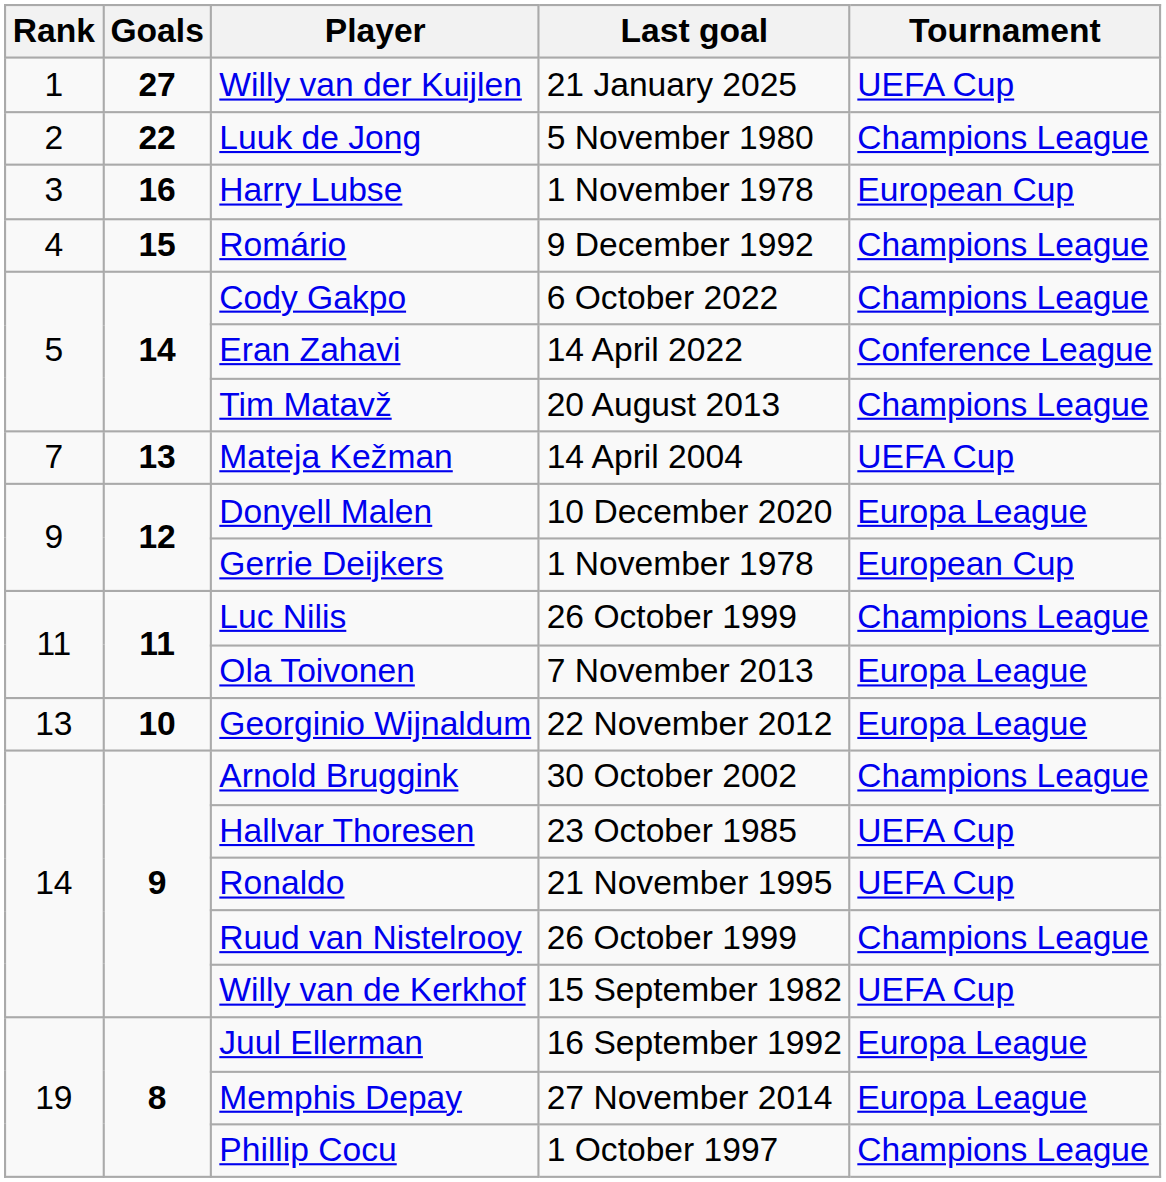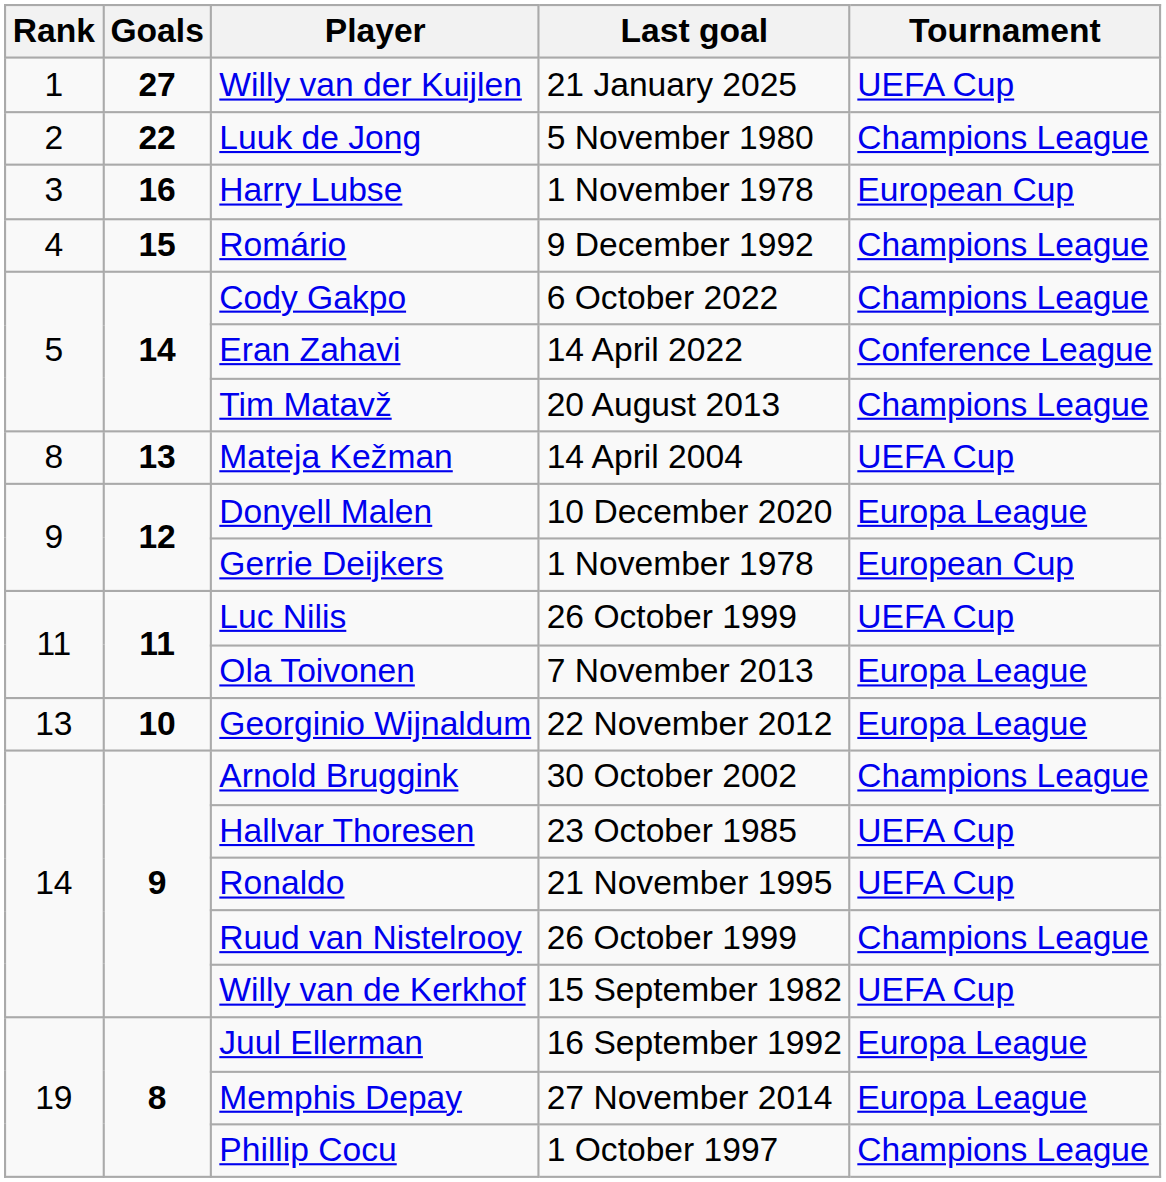Mateja Kežman | Rank: 7 -> 8
Luc Nilis | Tournament: Champions League -> UEFA Cup
